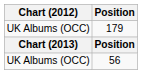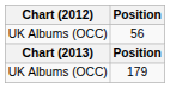rows swapped: 56 <-> 179
